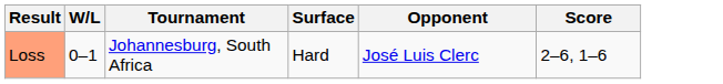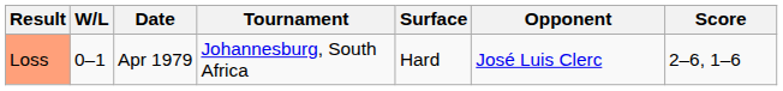+ column: Date | Apr 1979
